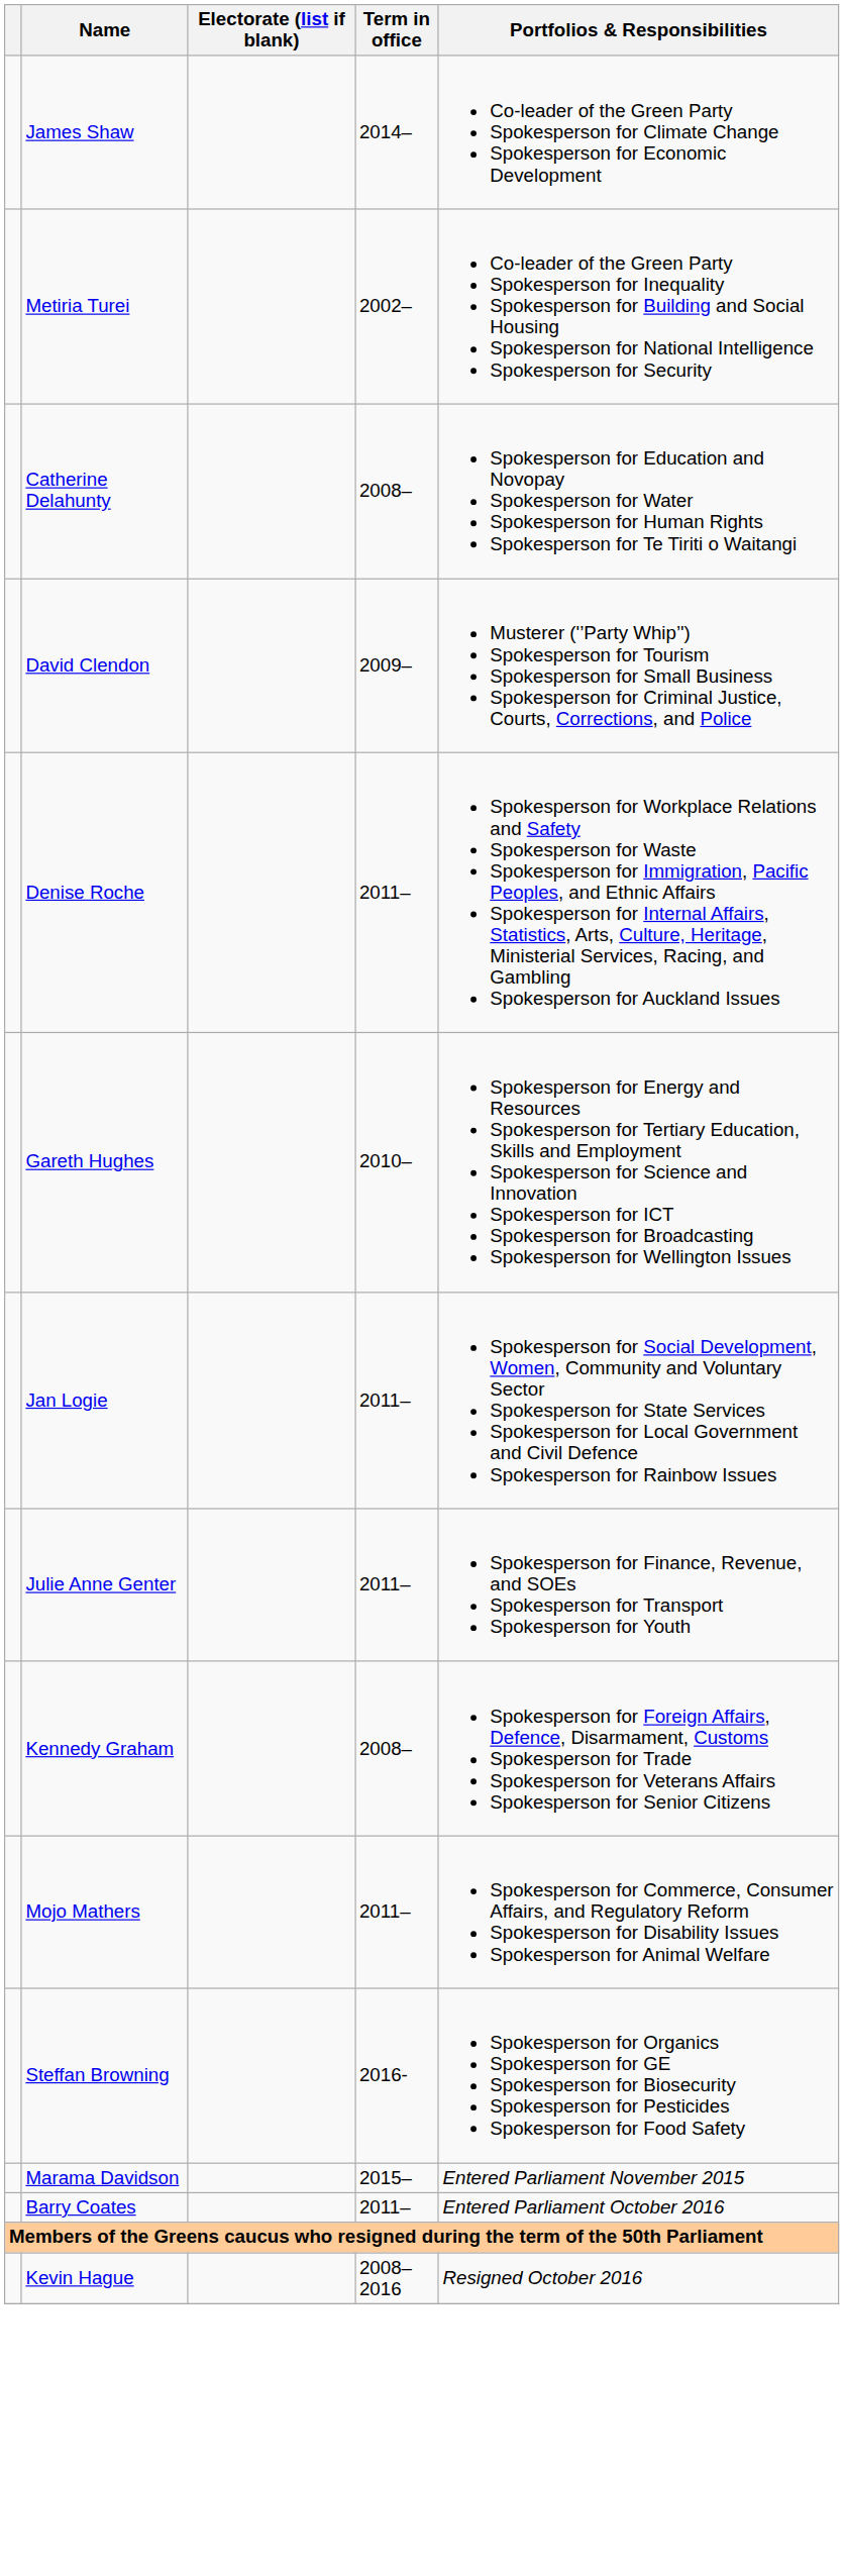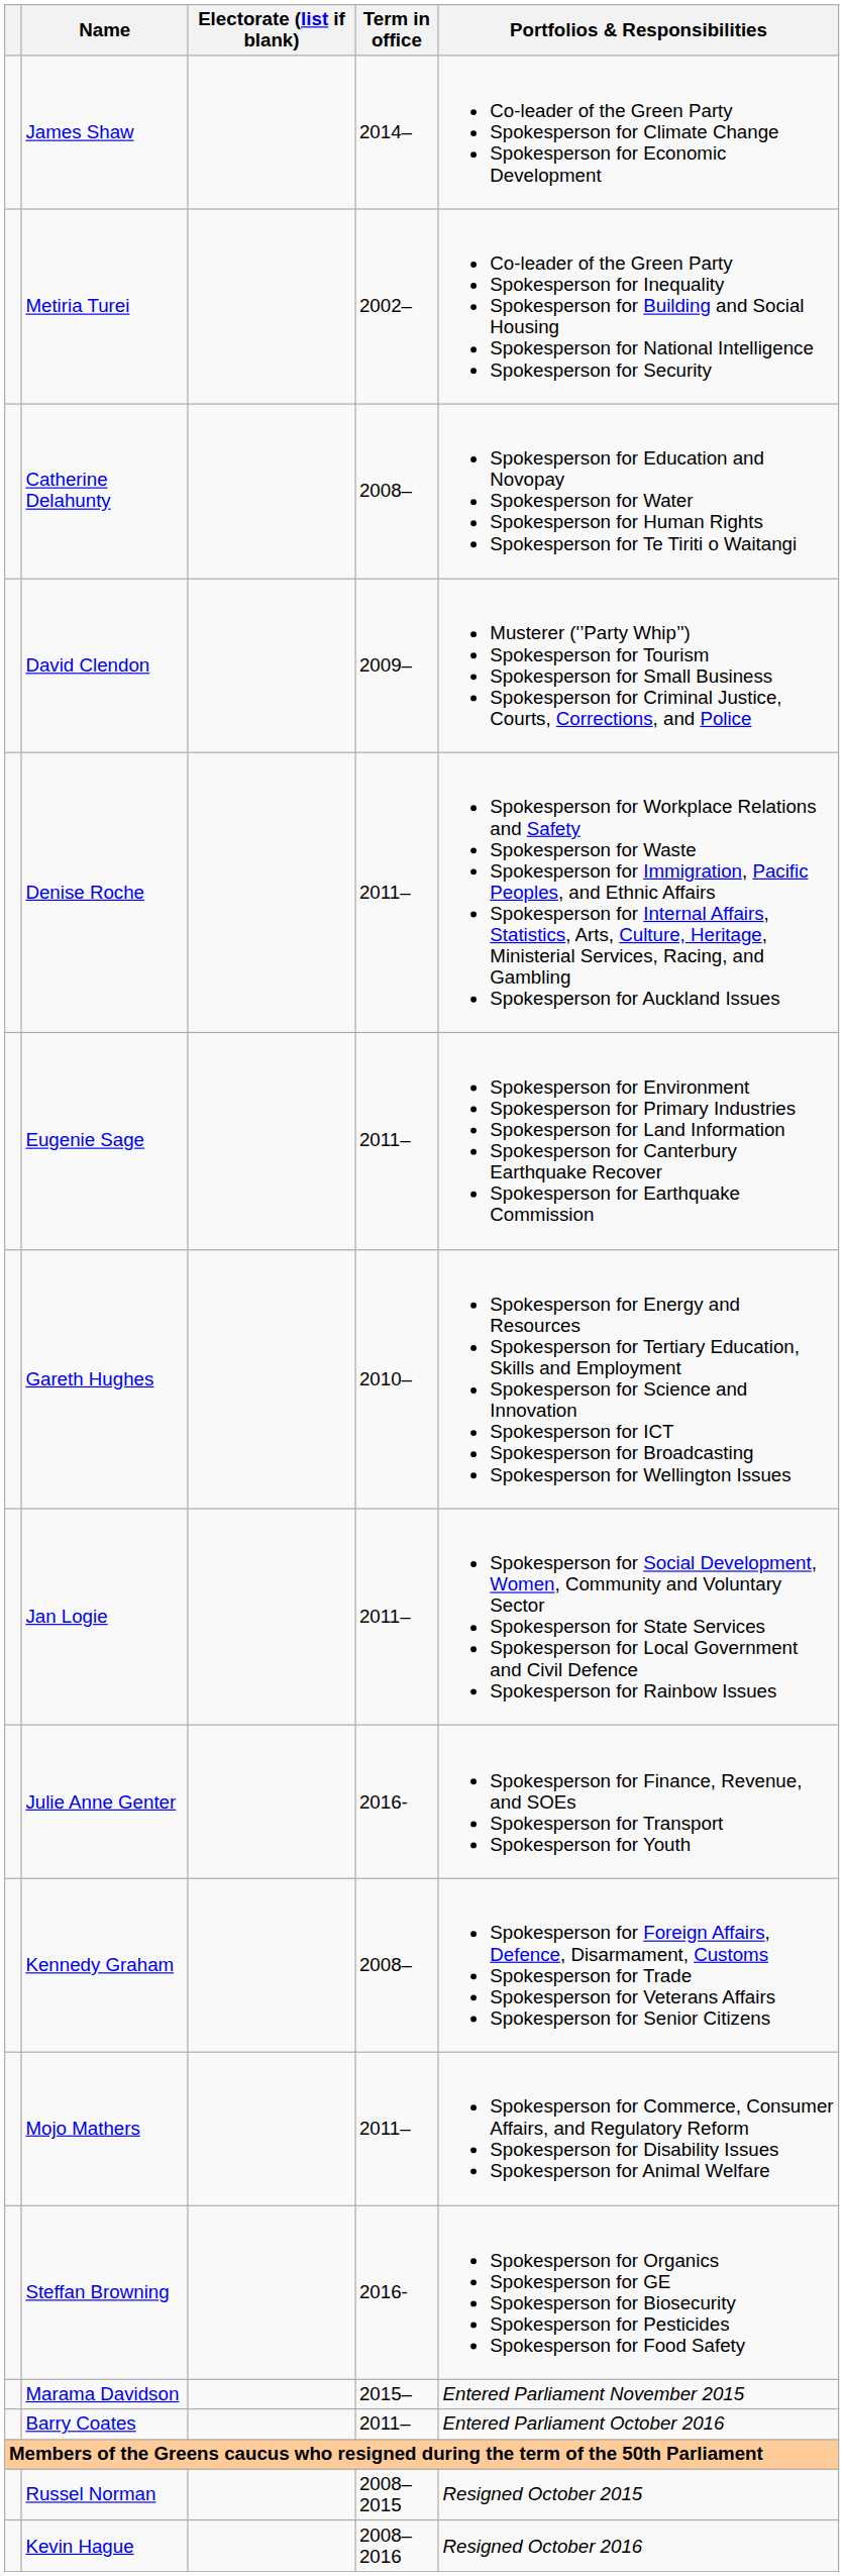+ row: Eugenie Sage | 2011– | Spokesperson for Environment Spokesperson for Primary Industries Spokesperson for Land Information Spokesperson for Canterbury Earthquake Recover Spokesperson for Earthquake Commission
Julie Anne Genter | Term in office: 2011– -> 2016-
+ row: Russel Norman | 2008–2015 | Resigned October 2015
